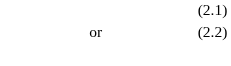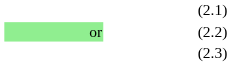(2.2) | column 2: no background -> lightgreen background
+ row: (2.3)
